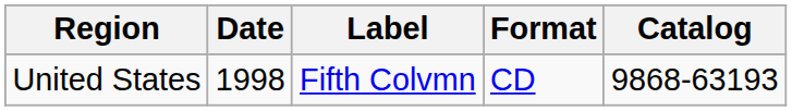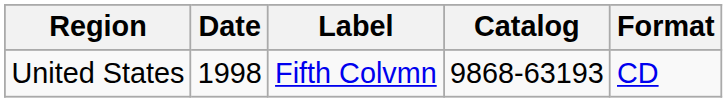columns swapped: Format <-> Catalog
